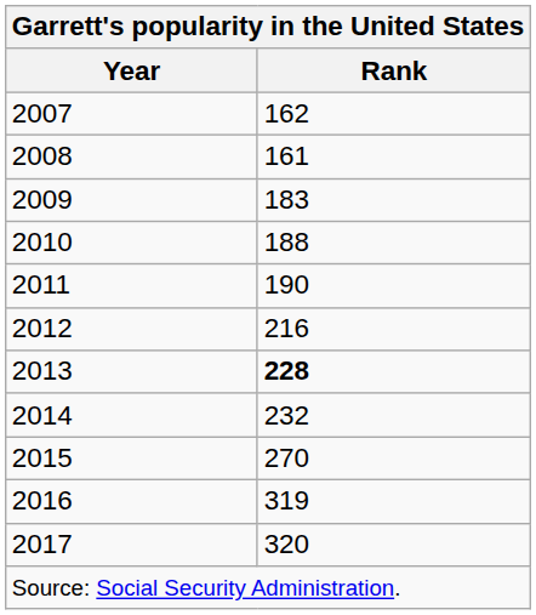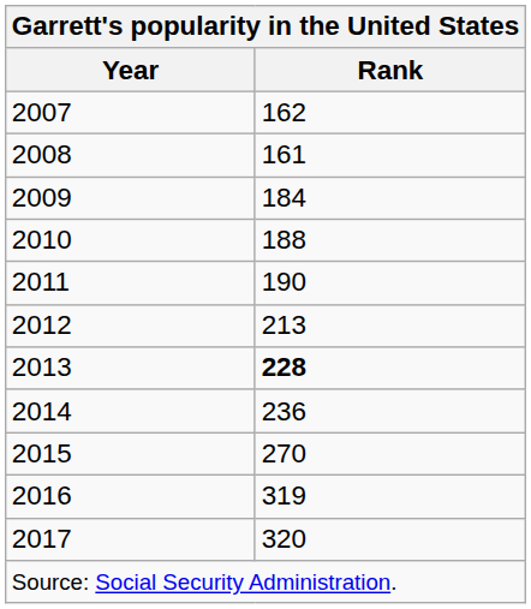2009 | Garrett's popularity in the United States / Rank: 183 -> 184
2012 | Garrett's popularity in the United States / Rank: 216 -> 213
2014 | Garrett's popularity in the United States / Rank: 232 -> 236
